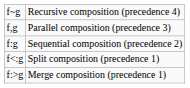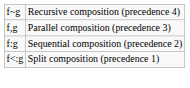- row: f:>g | Merge composition (precedence 1)
